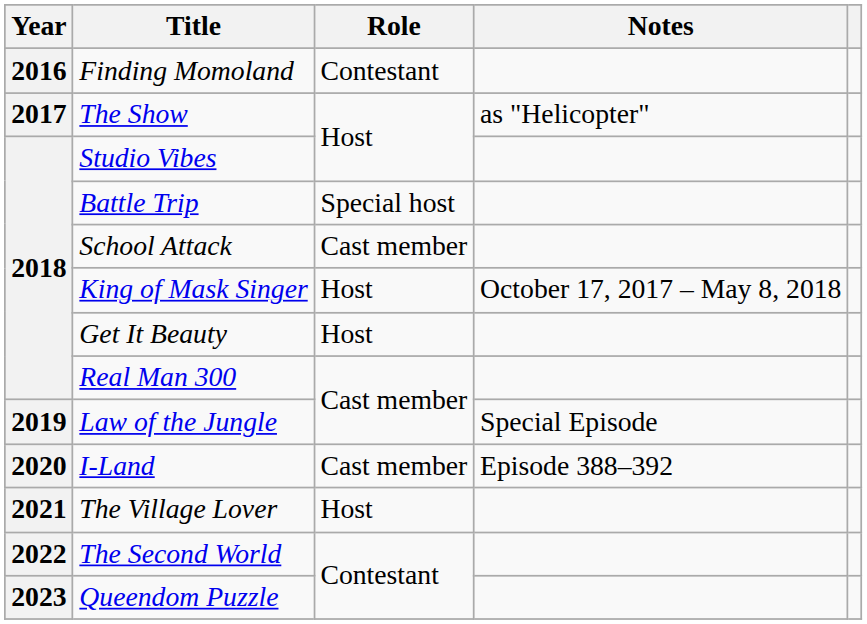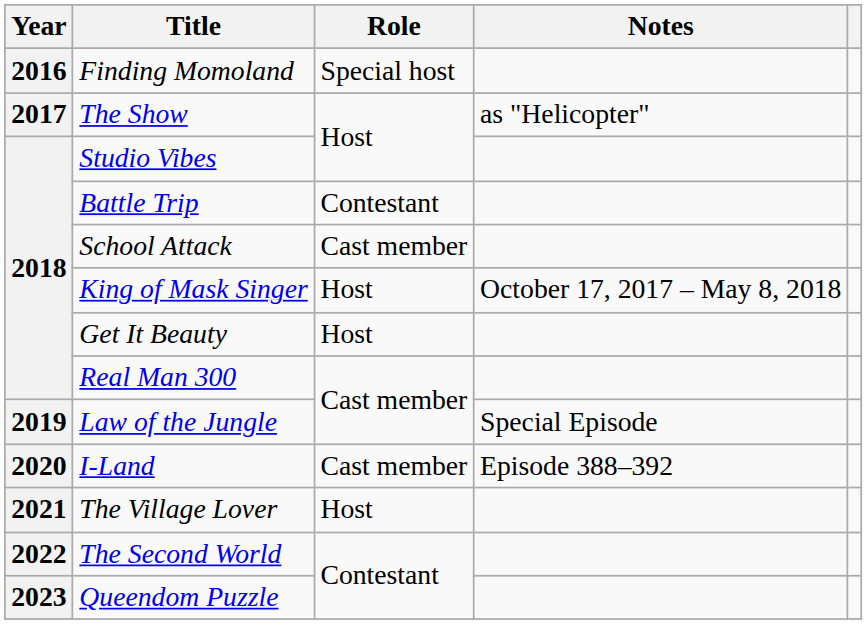Finding Momoland | Role: Contestant -> Special host
Battle Trip | Role: Special host -> Contestant
